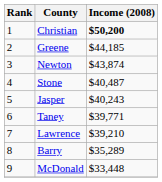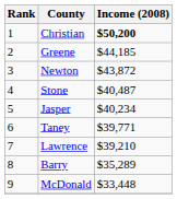Newton | Income (2008): $43,874 -> $43,872
Jasper | Income (2008): $40,243 -> $40,234
